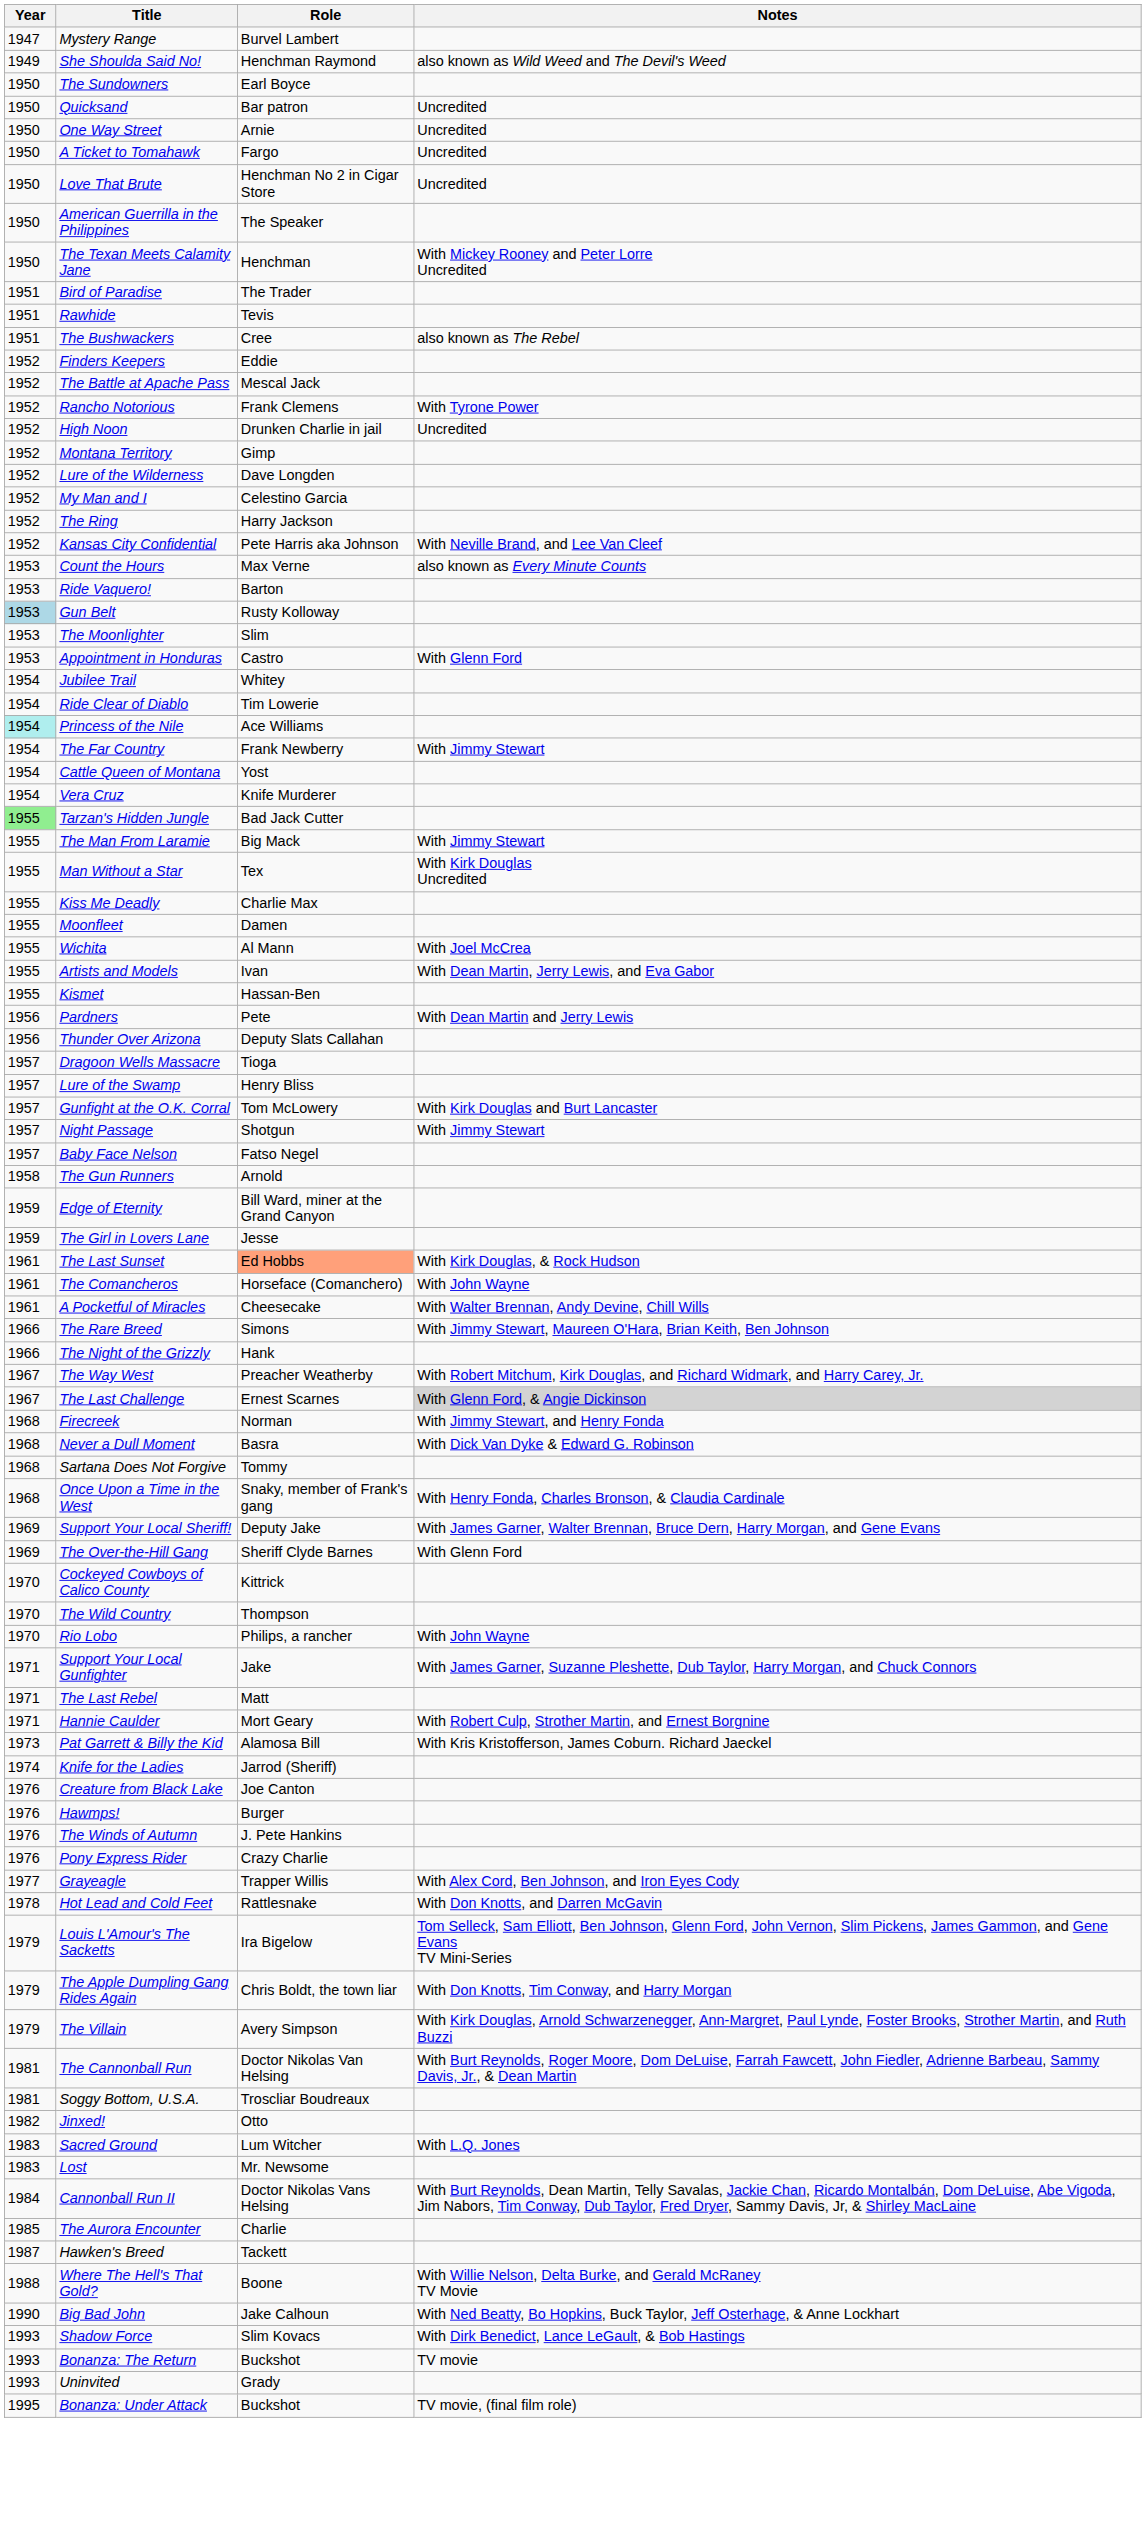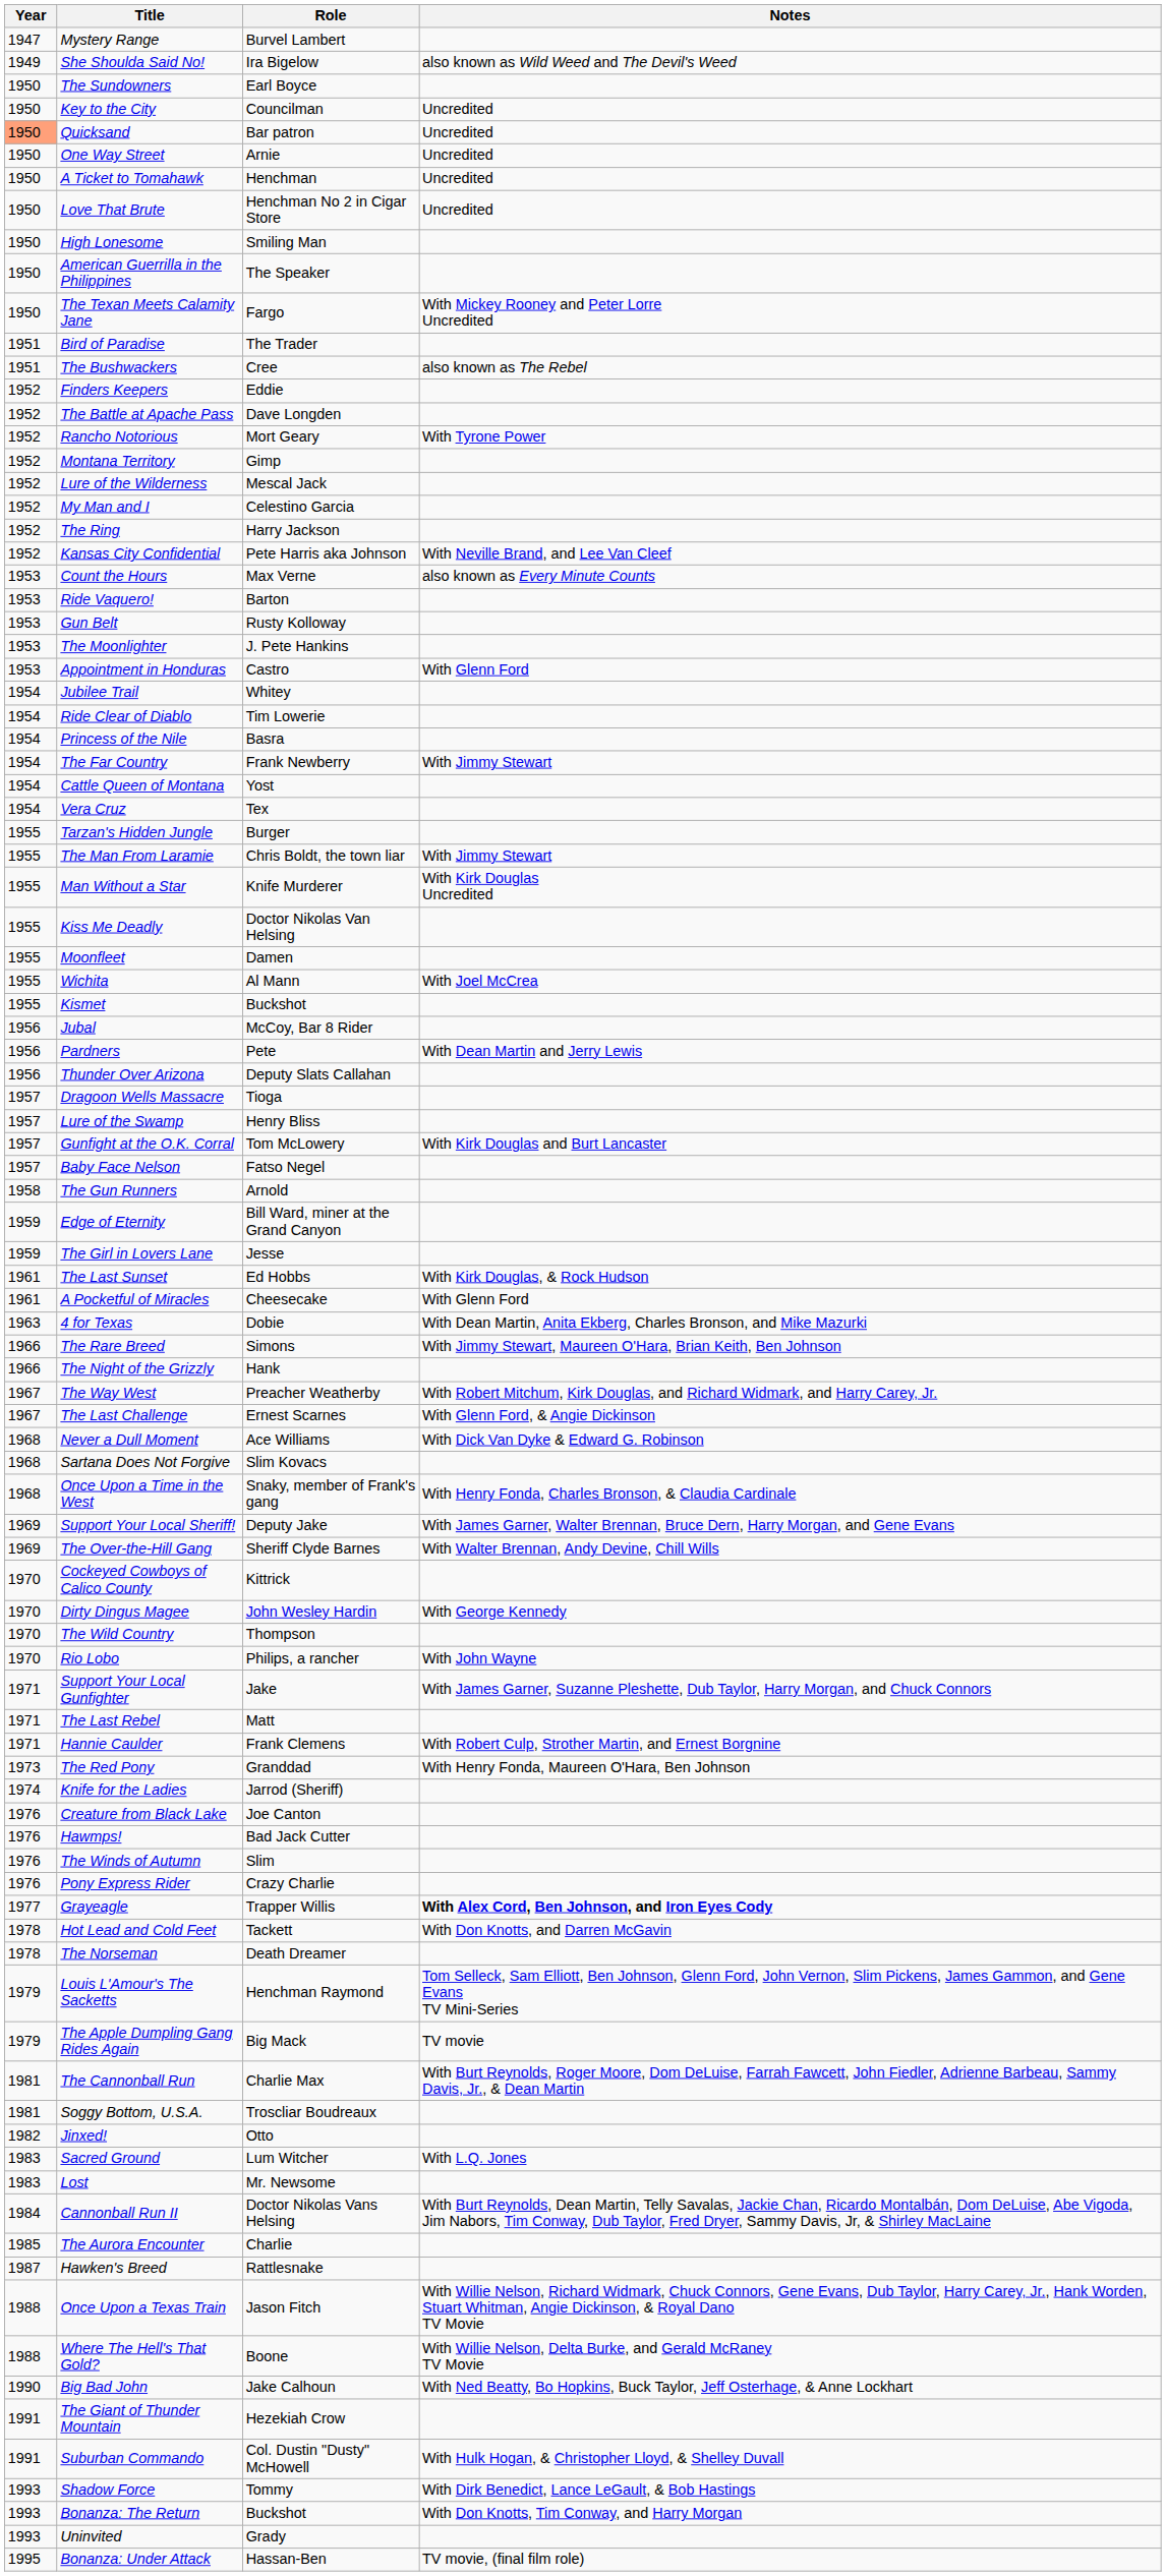She Shoulda Said No! | Role: Henchman Raymond -> Ira Bigelow
+ row: 1950 | Key to the City | Councilman | Uncredited
Quicksand | Year: no background -> lightsalmon background
A Ticket to Tomahawk | Role: Fargo -> Henchman
+ row: 1950 | High Lonesome | Smiling Man
The Texan Meets Calamity Jane | Role: Henchman -> Fargo
- row: 1951 | Rawhide | Tevis
The Battle at Apache Pass | Role: Mescal Jack -> Dave Longden
Rancho Notorious | Role: Frank Clemens -> Mort Geary
- row: 1952 | High Noon | Drunken Charlie in jail | Uncredited
Lure of the Wilderness | Role: Dave Longden -> Mescal Jack
Gun Belt | Year: lightblue background -> no background
The Moonlighter | Role: Slim -> J. Pete Hankins
Princess of the Nile | Year: paleturquoise background -> no background
Princess of the Nile | Role: Ace Williams -> Basra
Vera Cruz | Role: Knife Murderer -> Tex
Tarzan's Hidden Jungle | Year: lightgreen background -> no background
Tarzan's Hidden Jungle | Role: Bad Jack Cutter -> Burger
The Man From Laramie | Role: Big Mack -> Chris Boldt, the town liar
Man Without a Star | Role: Tex -> Knife Murderer
Kiss Me Deadly | Role: Charlie Max -> Doctor Nikolas Van Helsing
- row: 1955 | Artists and Models | Ivan | With Dean Martin, Jerry Lewis, and Eva Gabor
Kismet | Role: Hassan-Ben -> Buckshot
+ row: 1956 | Jubal | McCoy, Bar 8 Rider
- row: 1957 | Night Passage | Shotgun | With Jimmy Stewart
The Last Sunset | Role: lightsalmon background -> no background
- row: 1961 | The Comancheros | Horseface (Comanchero) | With John Wayne
A Pocketful of Miracles | Notes: With Walter Brennan, Andy Devine, Chill Wills -> With Glenn Ford
+ row: 1963 | 4 for Texas | Dobie | With Dean Martin, Anita Ekberg, Charles Bronson, and Mike Mazurki
The Last Challenge | Notes: lightgrey background -> no background
- row: 1968 | Firecreek | Norman | With Jimmy Stewart, and Henry Fonda
Never a Dull Moment | Role: Basra -> Ace Williams
Sartana Does Not Forgive | Role: Tommy -> Slim Kovacs
The Over-the-Hill Gang | Notes: With Glenn Ford -> With Walter Brennan, Andy Devine, Chill Wills
+ row: 1970 | Dirty Dingus Magee | John Wesley Hardin | With George Kennedy
Hannie Caulder | Role: Mort Geary -> Frank Clemens
+ row: 1973 | The Red Pony | Granddad | With Henry Fonda, Maureen O'Hara, Ben Johnson
- row: 1973 | Pat Garrett & Billy the Kid | Alamosa Bill | With Kris Kristofferson, James Coburn. Richard Jaeckel
Hawmps! | Role: Burger -> Bad Jack Cutter
The Winds of Autumn | Role: J. Pete Hankins -> Slim
Grayeagle | Notes: normal -> bold
Hot Lead and Cold Feet | Role: Rattlesnake -> Tackett
+ row: 1978 | The Norseman | Death Dreamer
Louis L'Amour's The Sacketts | Role: Ira Bigelow -> Henchman Raymond
The Apple Dumpling Gang Rides Again | Role: Chris Boldt, the town liar -> Big Mack
The Apple Dumpling Gang Rides Again | Notes: With Don Knotts, Tim Conway, and Harry Morgan -> TV movie
- row: 1979 | The Villain | Avery Simpson | With Kirk Douglas, Arnold Schwarzenegger, Ann-Margret, Paul Lynde, Foster Brooks, Strother Martin, and Ruth Buzzi
The Cannonball Run | Role: Doctor Nikolas Van Helsing -> Charlie Max
Hawken's Breed | Role: Tackett -> Rattlesnake
+ row: 1988 | Once Upon a Texas Train | Jason Fitch | With Willie Nelson, Richard Widmark, Chuck Connors, Gene Evans, Dub Taylor, Harry Carey, Jr., Hank Worden, Stuart Whitman, Angie Dickinson, & Royal Dano TV Movie
+ row: 1991 | The Giant of Thunder Mountain | Hezekiah Crow
+ row: 1991 | Suburban Commando | Col. Dustin "Dusty" McHowell | With Hulk Hogan, & Christopher Lloyd, & Shelley Duvall
Shadow Force | Role: Slim Kovacs -> Tommy
Bonanza: The Return | Notes: TV movie -> With Don Knotts, Tim Conway, and Harry Morgan
Bonanza: Under Attack | Role: Buckshot -> Hassan-Ben
